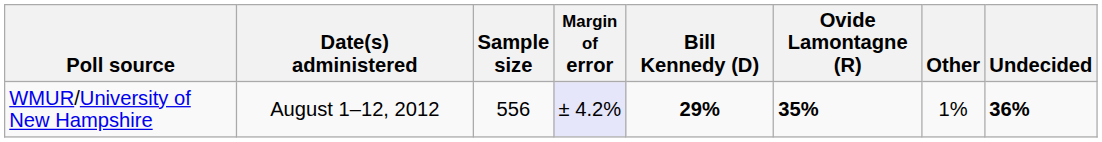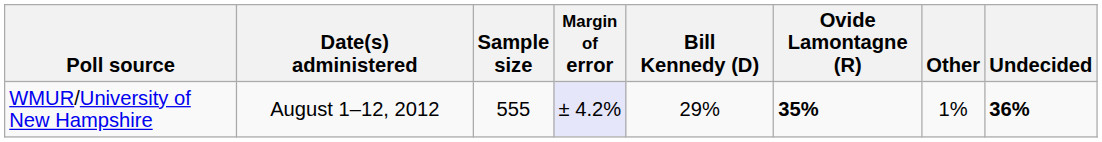WMUR/University of New Hampshire | Sample size: 556 -> 555
WMUR/University of New Hampshire | Bill Kennedy (D): bold -> normal
